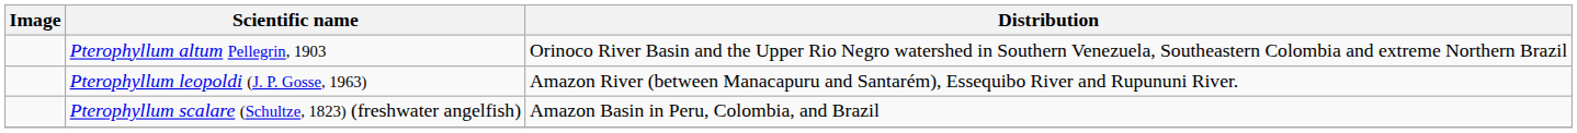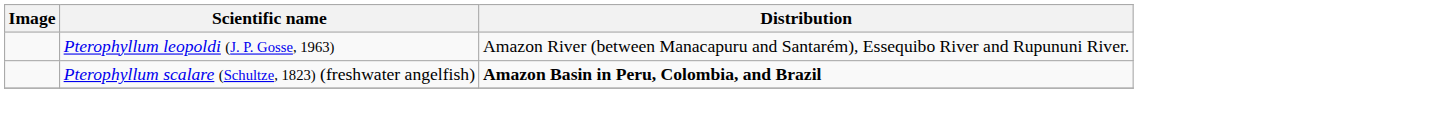- row: Pterophyllum altum Pellegrin, 1903 | Orinoco River Basin and the Upper Rio Negro watershed in Southern Venezuela, Southeastern Colombia and extreme Northern Brazil
Pterophyllum scalare (Schultze, 1823) (freshwater angelfish) | Distribution: normal -> bold
